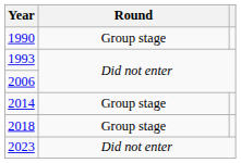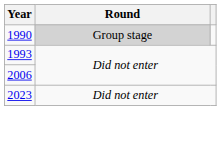1990 | Round: no background -> lightgrey background
- row: 2014 | Group stage
- row: 2018 | Group stage
